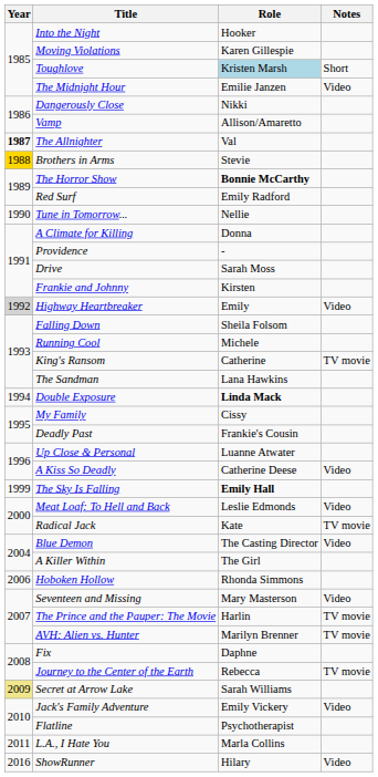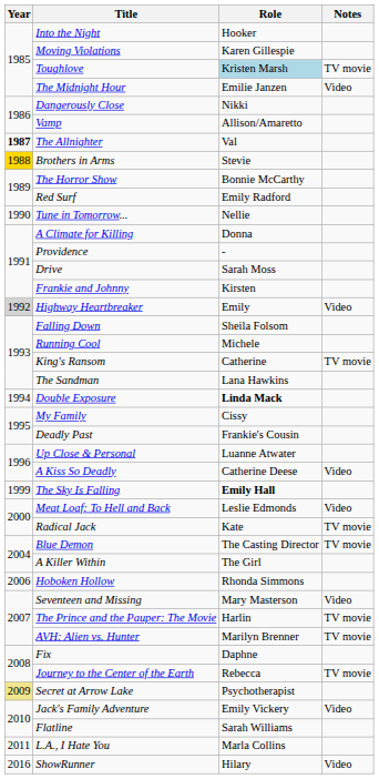Toughlove | Notes: Short -> TV movie
The Horror Show | Role: bold -> normal
Blue Demon | Notes: Video -> TV movie
Secret at Arrow Lake | Role: Sarah Williams -> Psychotherapist
Flatline | Role: Psychotherapist -> Sarah Williams
